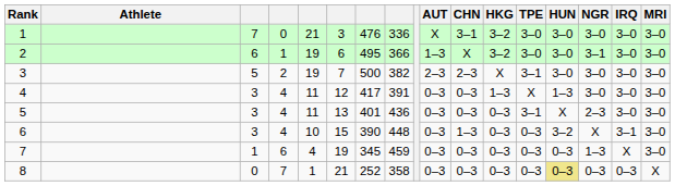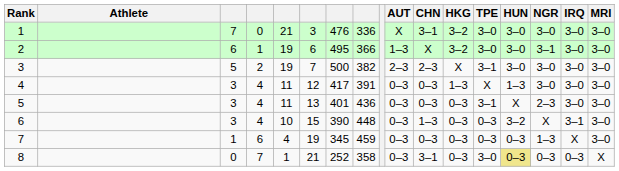8 | CHN: 0–3 -> 3–1
8 | TPE: 0–3 -> 3–0
